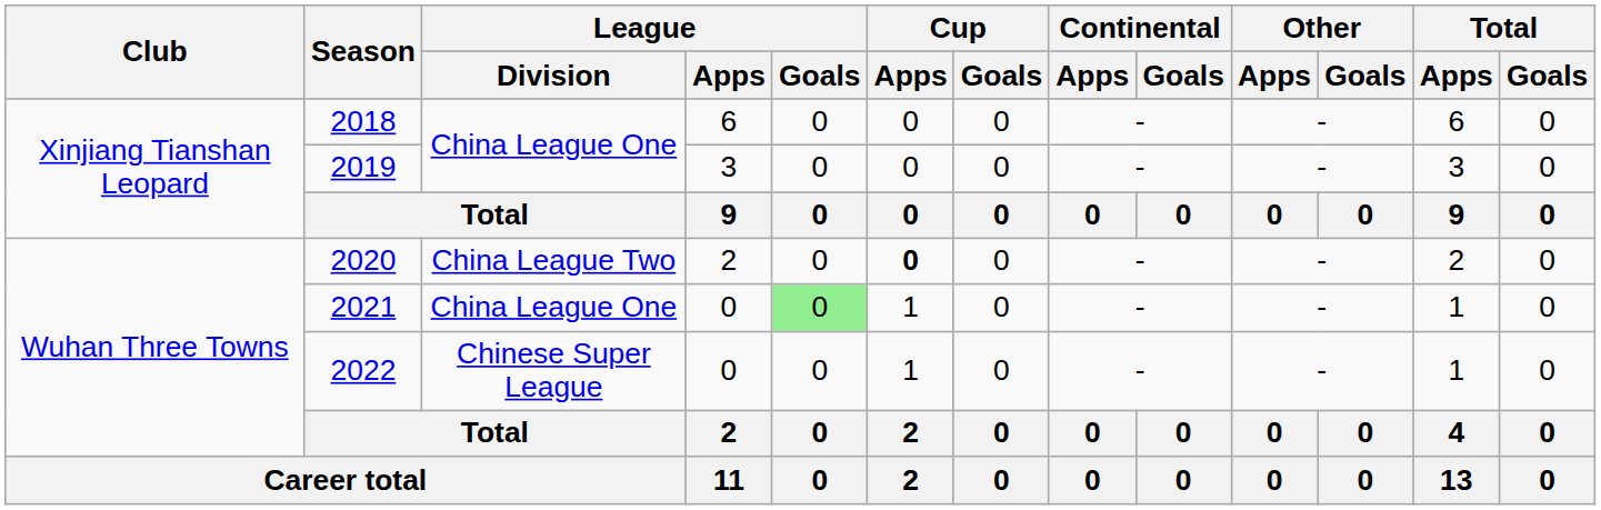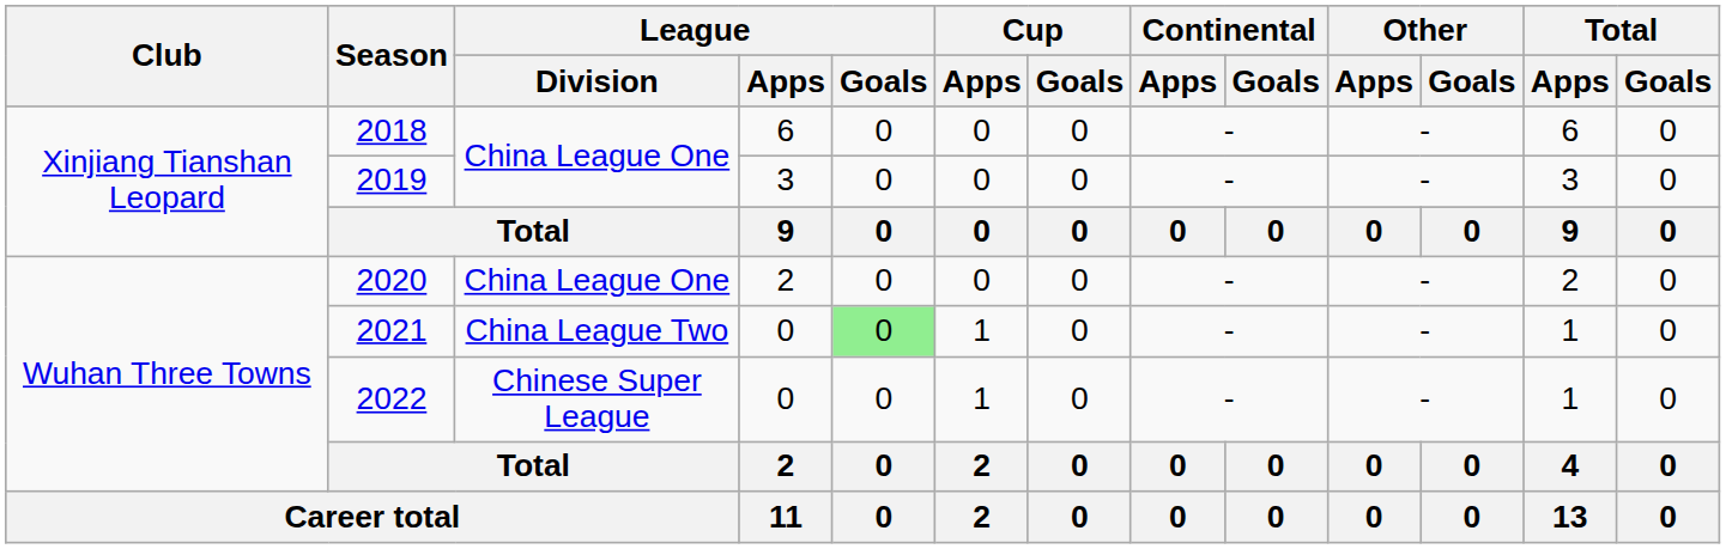2020 | League / Division: China League Two -> China League One
2020 | Cup / Apps: bold -> normal
2021 | League / Division: China League One -> China League Two
